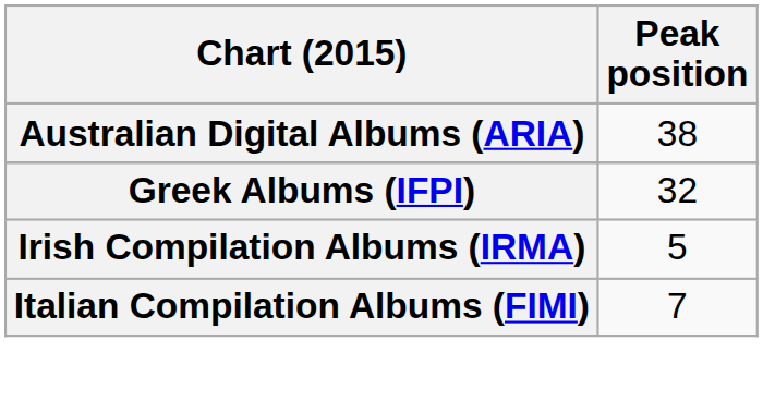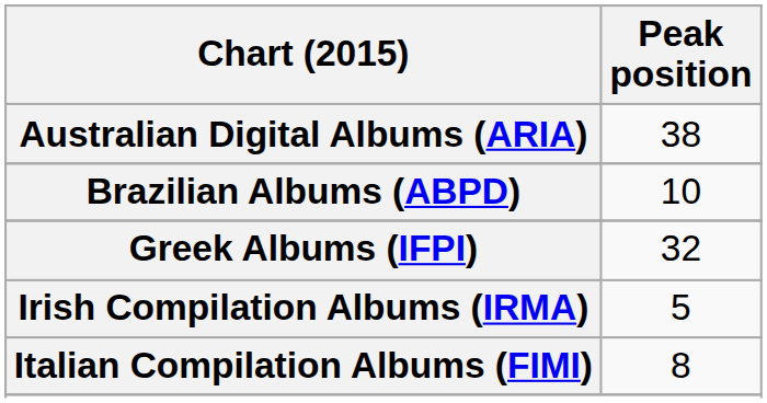+ row: Brazilian Albums (ABPD) | 10
Italian Compilation Albums (FIMI) | Peak position: 7 -> 8
